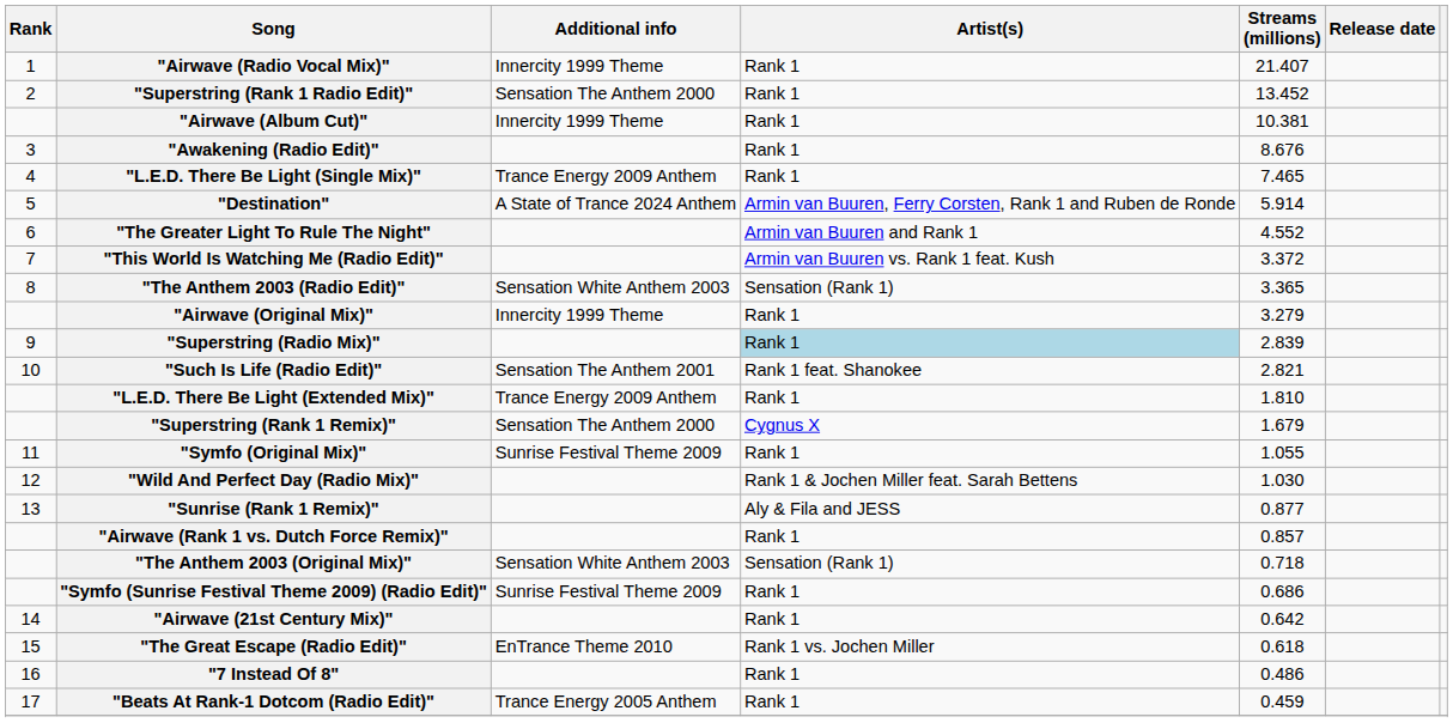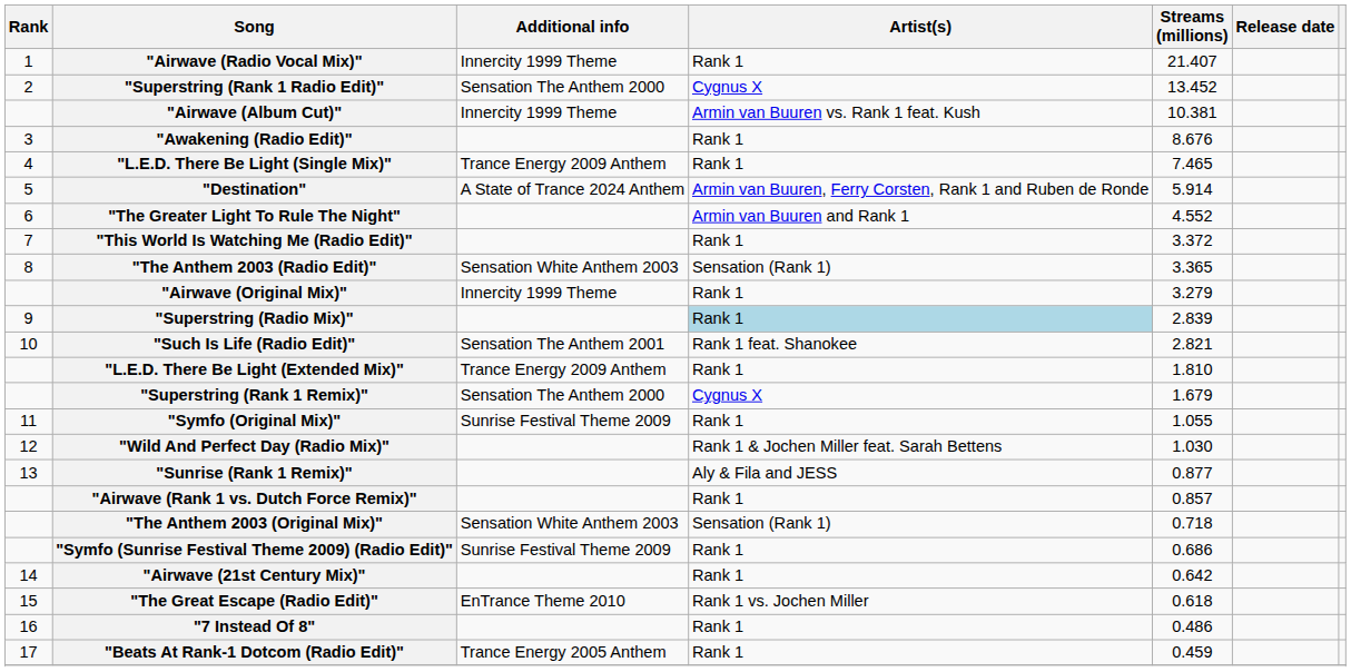"Superstring (Rank 1 Radio Edit)" | Artist(s): Rank 1 -> Cygnus X
"Airwave (Album Cut)" | Artist(s): Rank 1 -> Armin van Buuren vs. Rank 1 feat. Kush
"This World Is Watching Me (Radio Edit)" | Artist(s): Armin van Buuren vs. Rank 1 feat. Kush -> Rank 1
